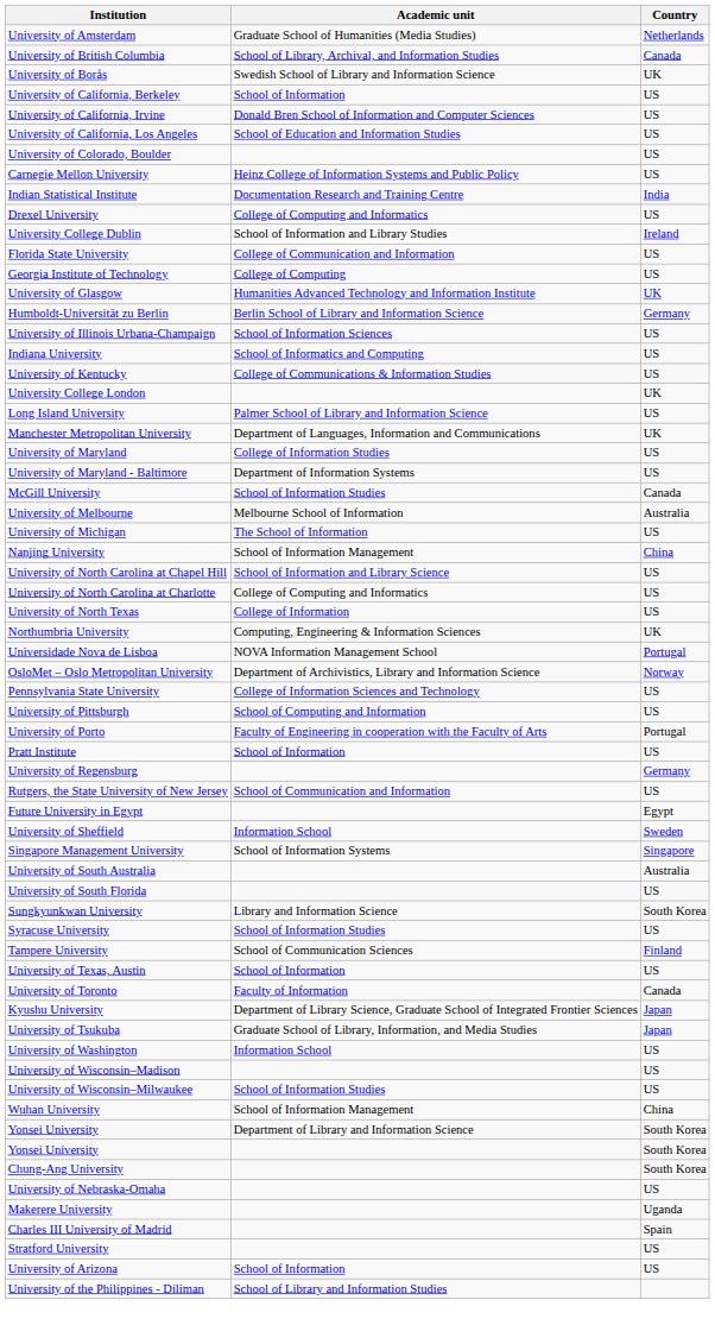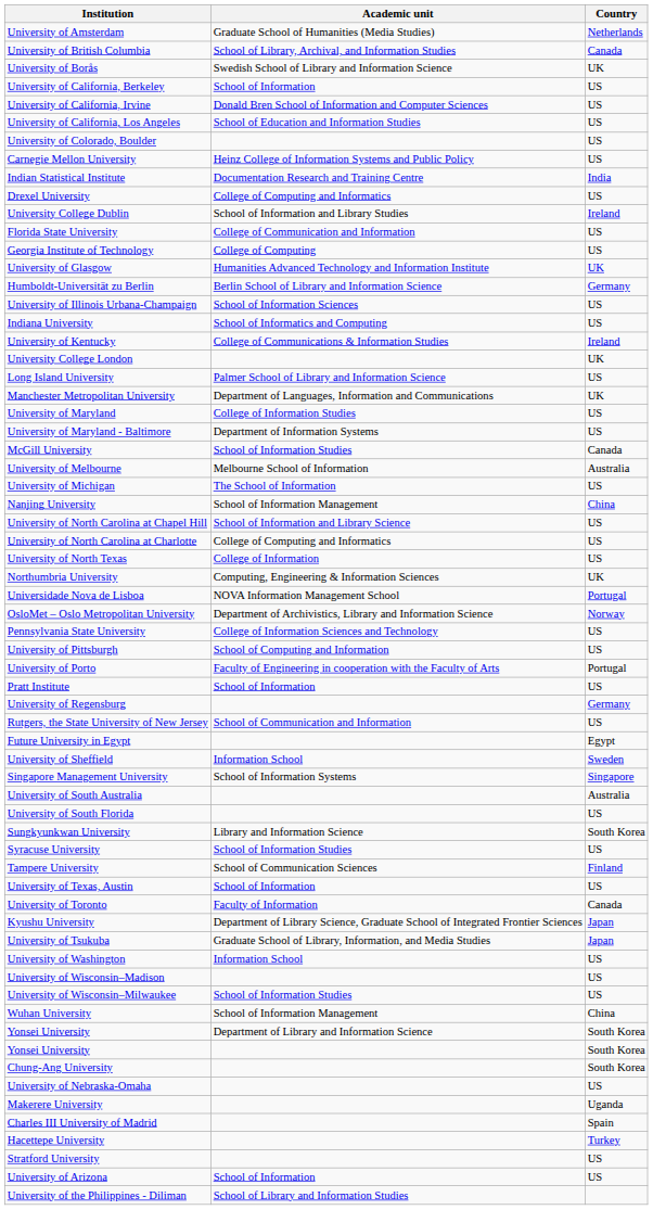University of Kentucky | Country: US -> Ireland
+ row: Hacettepe University | Turkey
